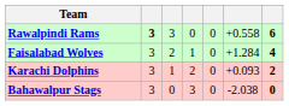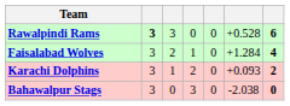Rawalpindi Rams | column 6: +0.558 -> +0.528
